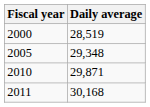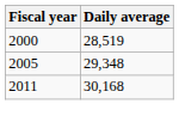- row: 2010 | 29,871
